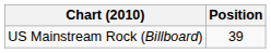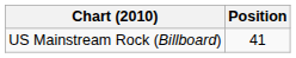US Mainstream Rock (Billboard) | Position: 39 -> 41
